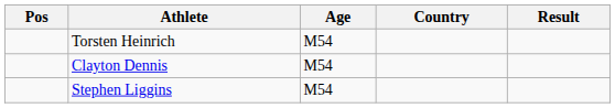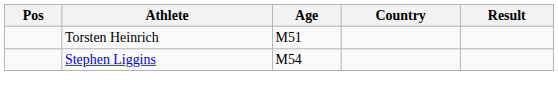Torsten Heinrich | Age: M54 -> M51
- row: Clayton Dennis | M54
